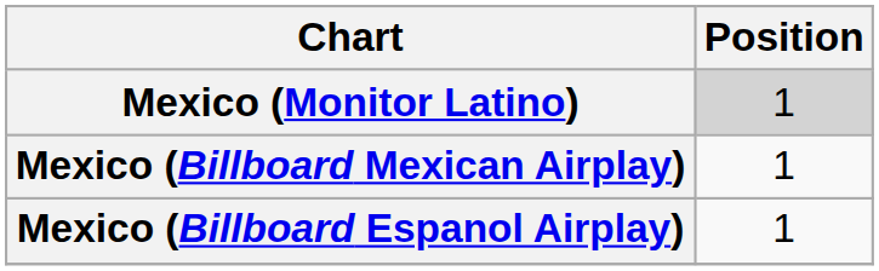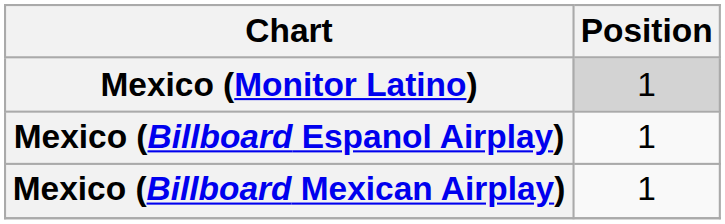rows swapped: Mexico (Billboard Mexican Airplay) <-> Mexico (Billboard Espanol Airplay)
